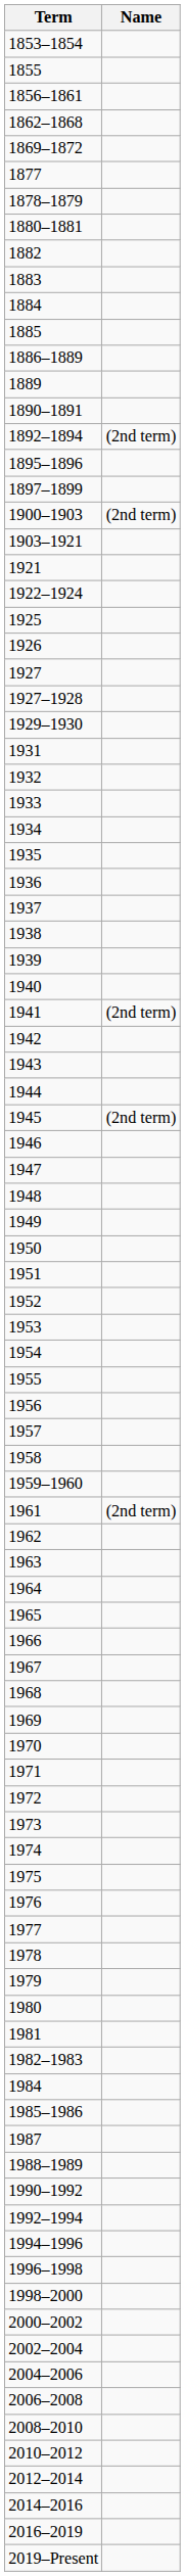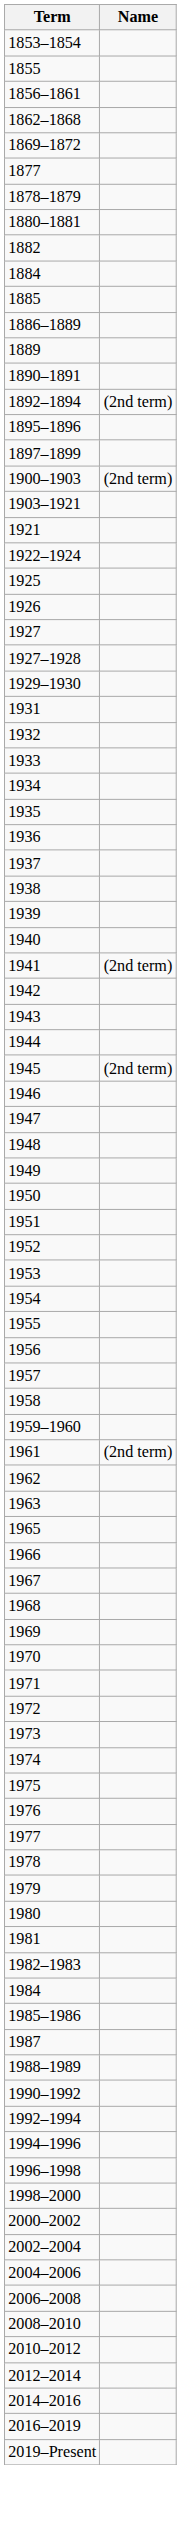- row: 1883
- row: 1964
